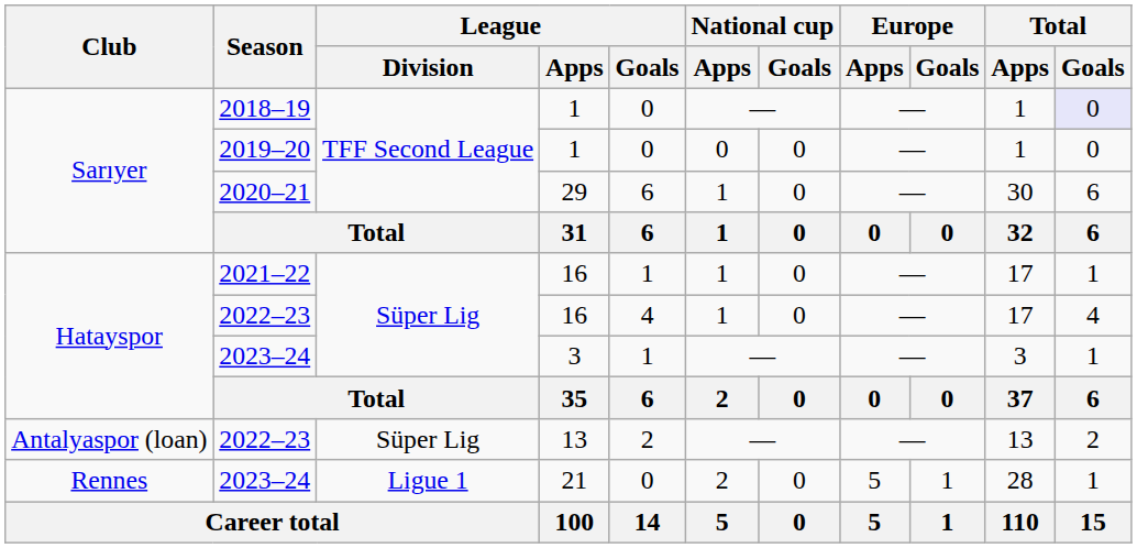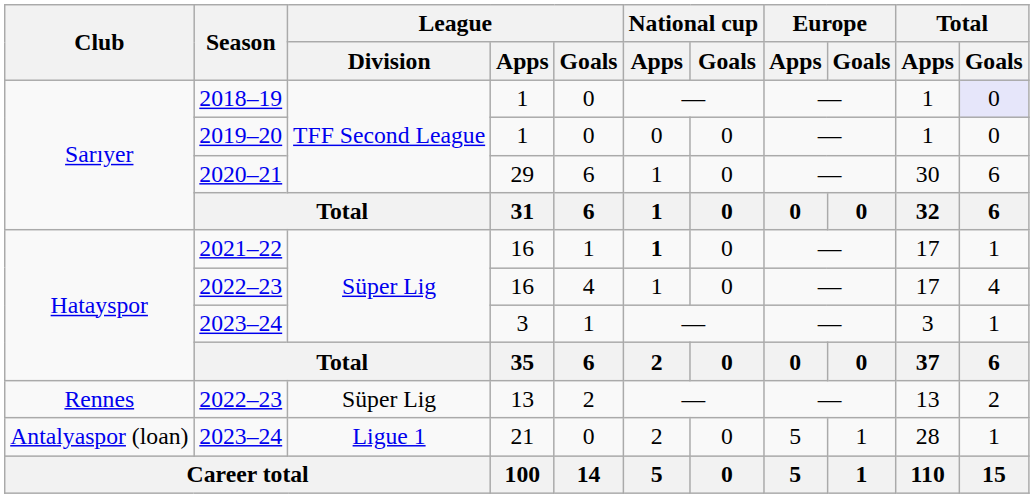2021–22 | National cup / Apps: normal -> bold
2022–23 / 13 | Club: Antalyaspor (loan) -> Rennes
2023–24 / 21 | Club: Rennes -> Antalyaspor (loan)
